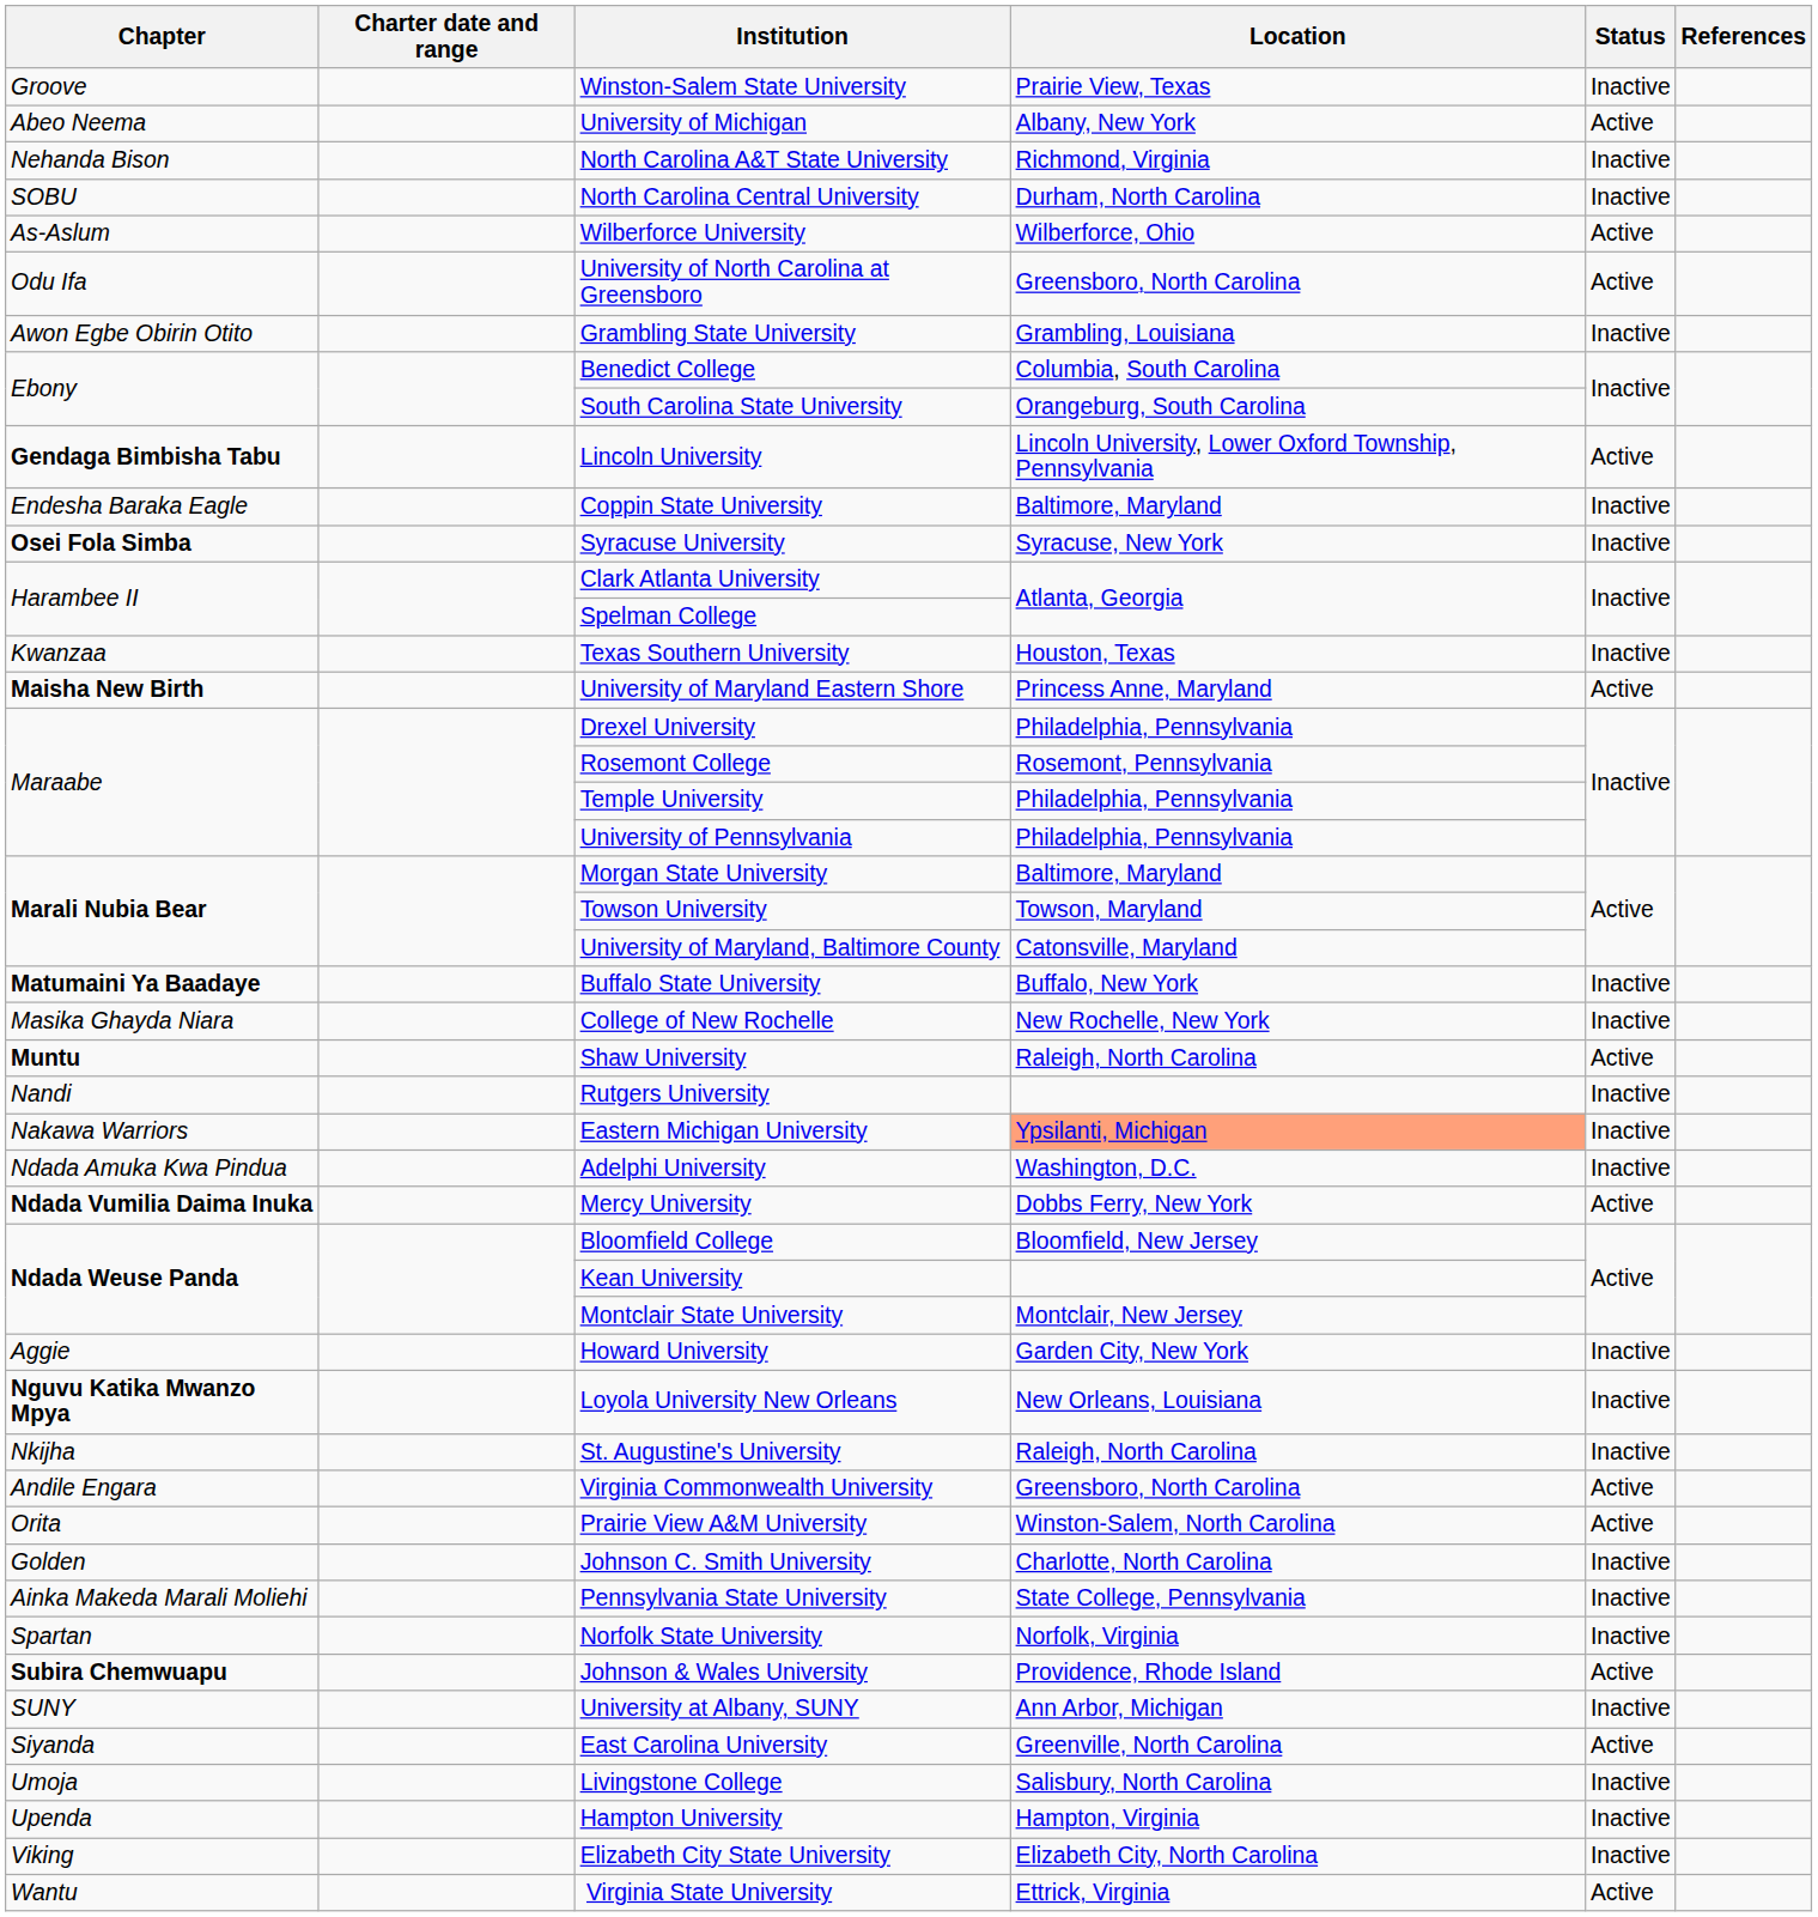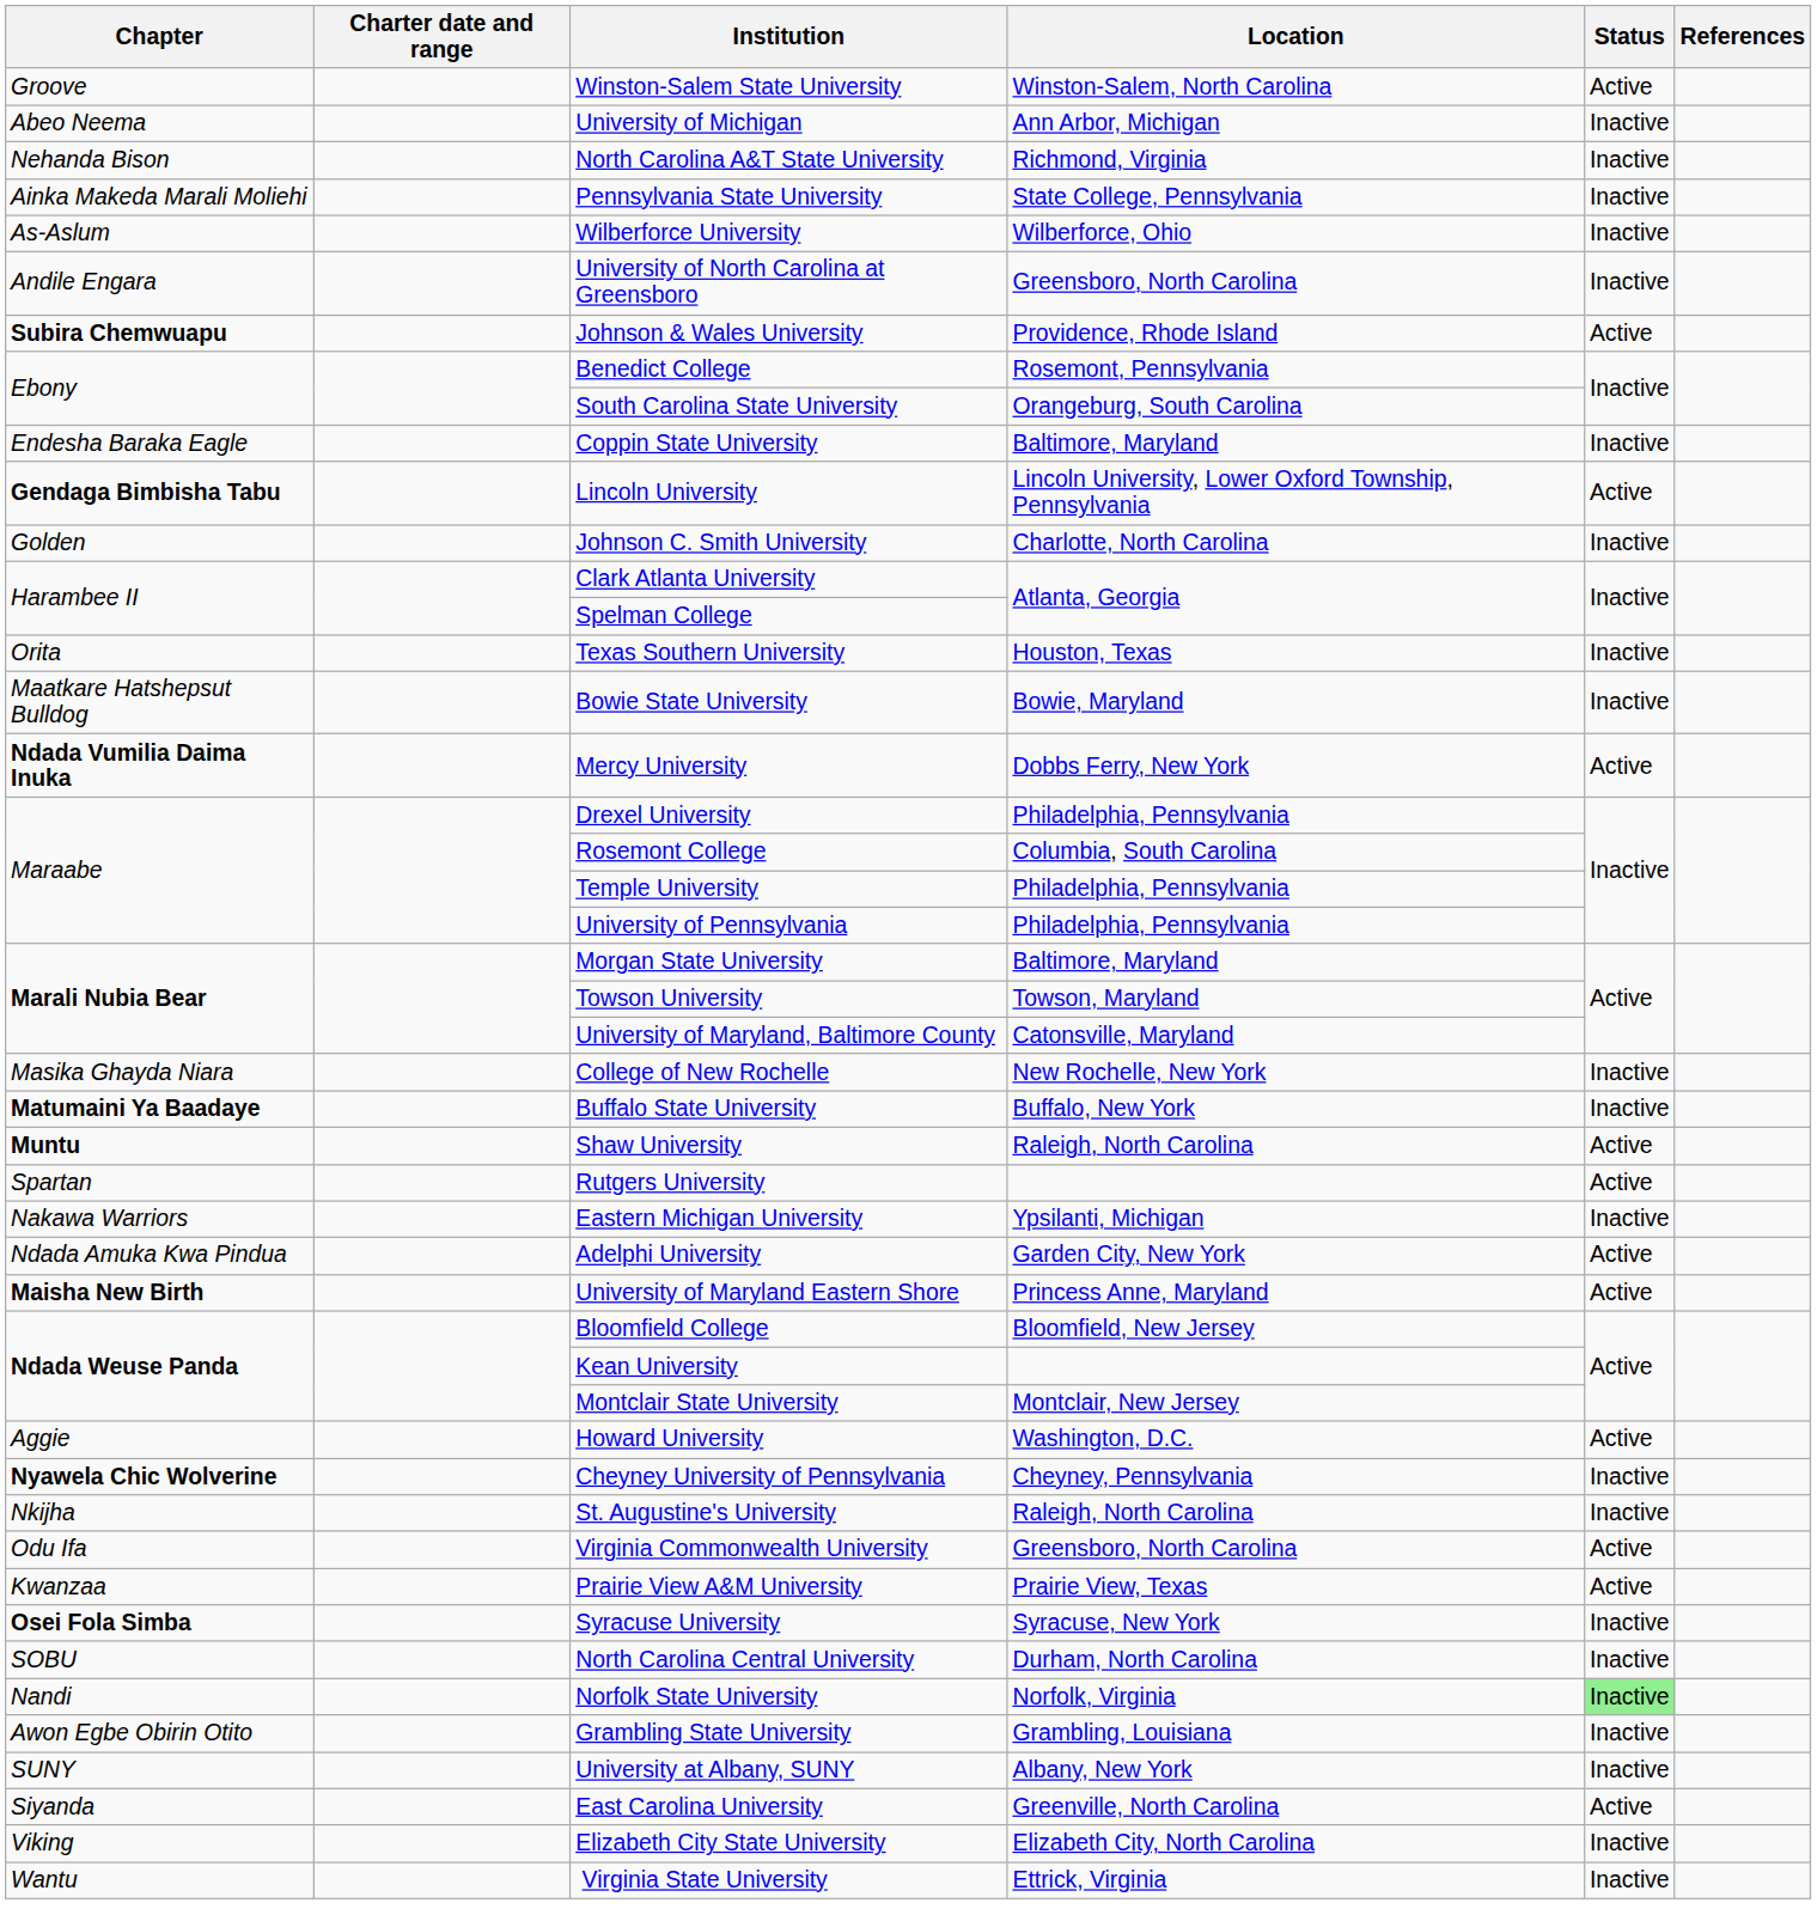Winston-Salem State University | Location: Prairie View, Texas -> Winston-Salem, North Carolina
Winston-Salem State University | Status: Inactive -> Active
University of Michigan | Location: Albany, New York -> Ann Arbor, Michigan
University of Michigan | Status: Active -> Inactive
rows swapped: Pennsylvania State University <-> North Carolina Central University
Wilberforce University | Status: Active -> Inactive
University of North Carolina at Greensboro | Chapter: Odu Ifa -> Andile Engara
University of North Carolina at Greensboro | Status: Active -> Inactive
rows swapped: Grambling State University <-> Johnson & Wales University
Benedict College | Location: Columbia, South Carolina -> Rosemont, Pennsylvania
rows swapped: Coppin State University <-> Lincoln University
rows swapped: Johnson C. Smith University <-> Syracuse University
Texas Southern University | Chapter: Kwanzaa -> Orita
+ row: Maatkare Hatshepsut Bulldog | Bowie State University | Bowie, Maryland | Inactive
rows swapped: University of Maryland Eastern Shore <-> Mercy University
Rosemont College | Location: Rosemont, Pennsylvania -> Columbia, South Carolina
rows swapped: College of New Rochelle <-> Buffalo State University
Rutgers University | Chapter: Nandi -> Spartan
Rutgers University | Status: Inactive -> Active
Eastern Michigan University | Location: lightsalmon background -> no background
Adelphi University | Location: Washington, D.C. -> Garden City, New York
Adelphi University | Status: Inactive -> Active
Howard University | Location: Garden City, New York -> Washington, D.C.
Howard University | Status: Inactive -> Active
- row: Nguvu Katika Mwanzo Mpya | Loyola University New Orleans | New Orleans, Louisiana | Inactive
+ row: Nyawela Chic Wolverine | Cheyney University of Pennsylvania | Cheyney, Pennsylvania | Inactive
Virginia Commonwealth University | Chapter: Andile Engara -> Odu Ifa
Prairie View A&M University | Chapter: Orita -> Kwanzaa
Prairie View A&M University | Location: Winston-Salem, North Carolina -> Prairie View, Texas
Norfolk State University | Chapter: Spartan -> Nandi
Norfolk State University | Status: no background -> lightgreen background
University at Albany, SUNY | Location: Ann Arbor, Michigan -> Albany, New York
- row: Umoja | Livingstone College | Salisbury, North Carolina | Inactive
- row: Upenda | Hampton University | Hampton, Virginia | Inactive
Virginia State University | Status: Active -> Inactive
